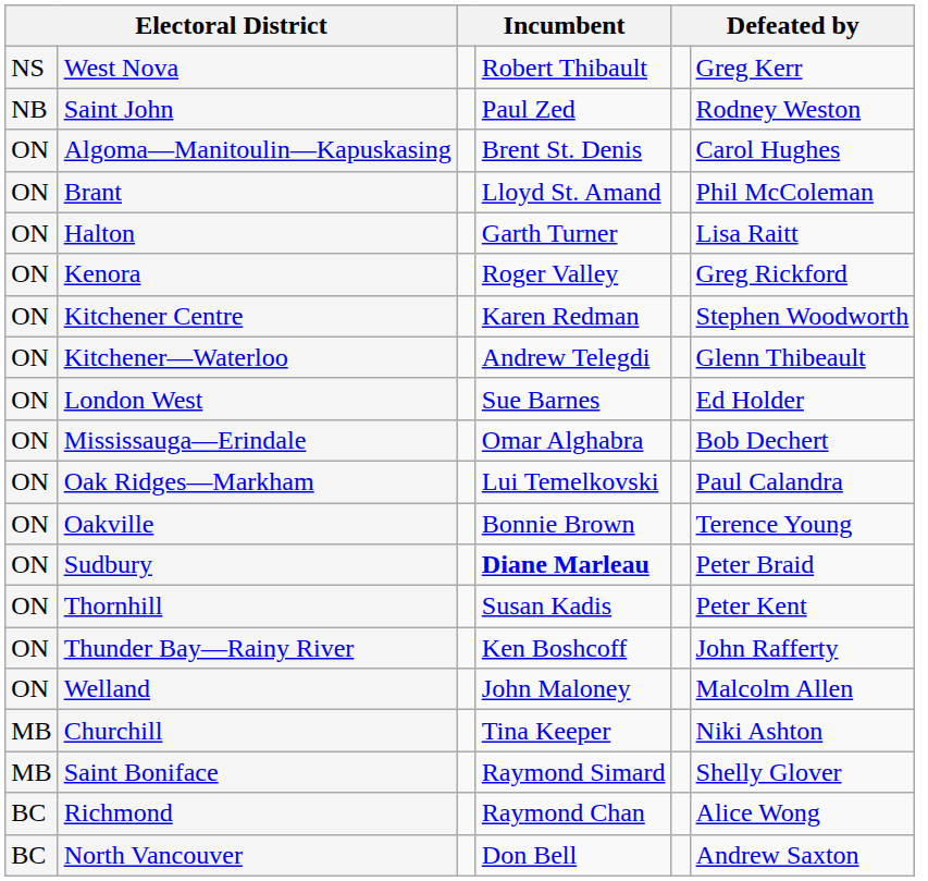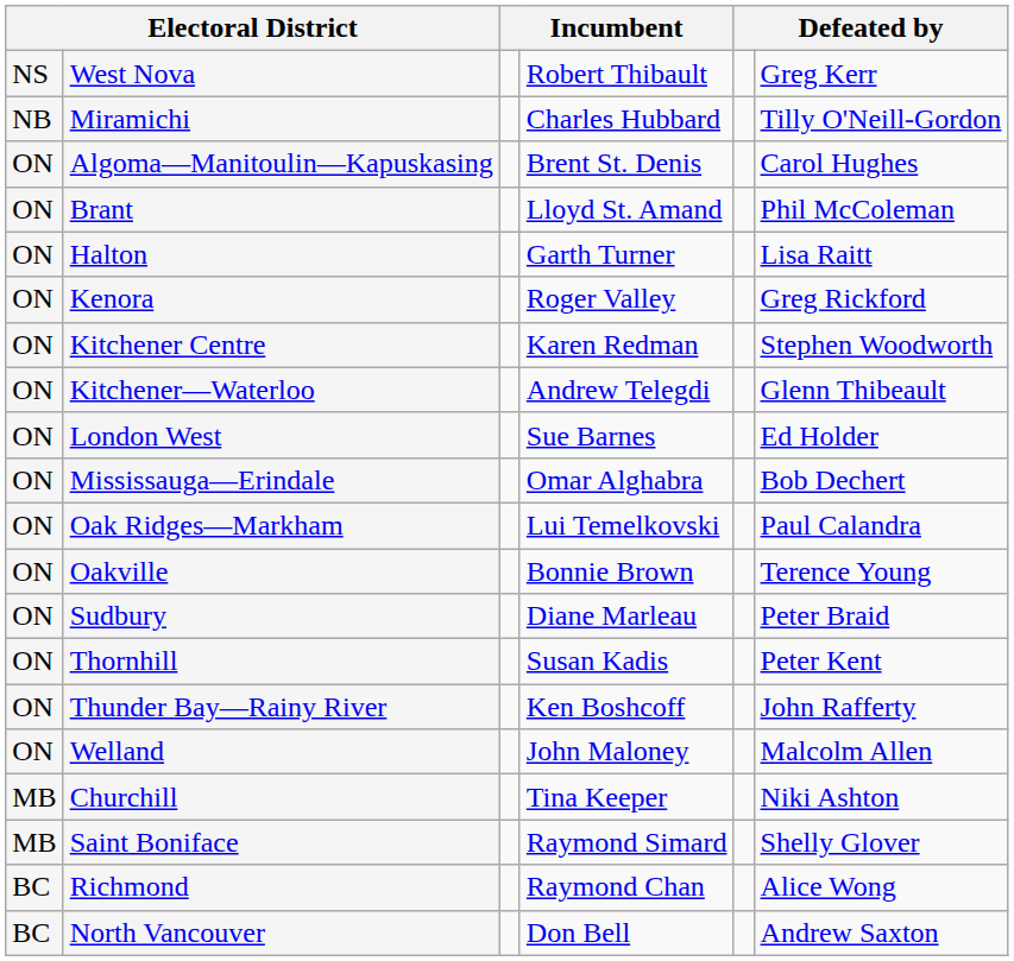+ row: NB | Miramichi | Charles Hubbard | Tilly O'Neill-Gordon
- row: NB | Saint John | Paul Zed | Rodney Weston
Sudbury | column 4: bold -> normal
